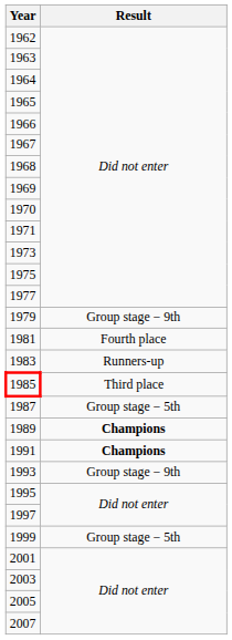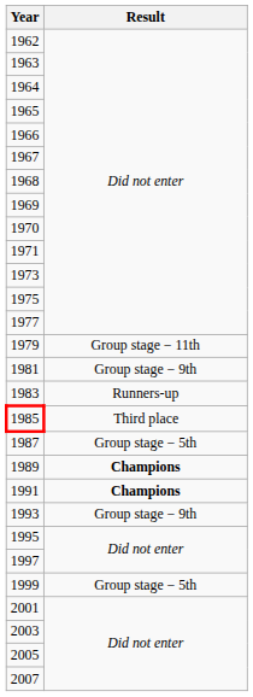1979 | Result: Group stage − 9th -> Group stage − 11th
1981 | Result: Fourth place -> Group stage − 9th
